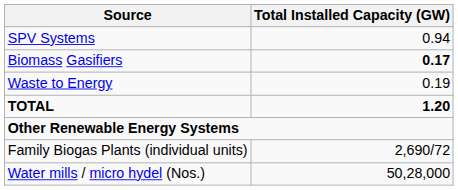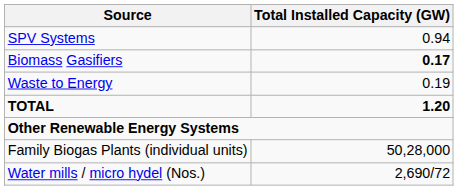Family Biogas Plants (individual units) | Total Installed Capacity (GW): 2,690/72 -> 50,28,000
Water mills / micro hydel (Nos.) | Total Installed Capacity (GW): 50,28,000 -> 2,690/72
